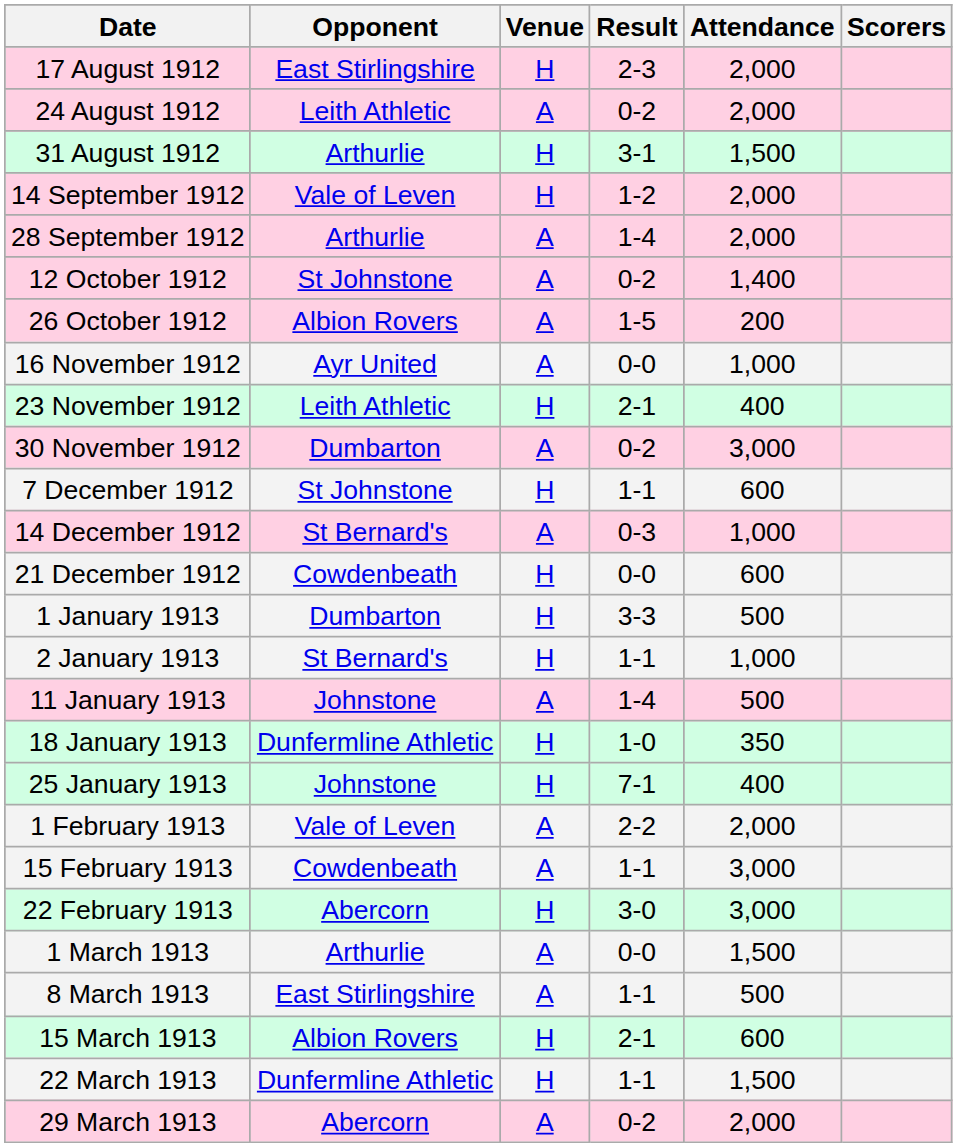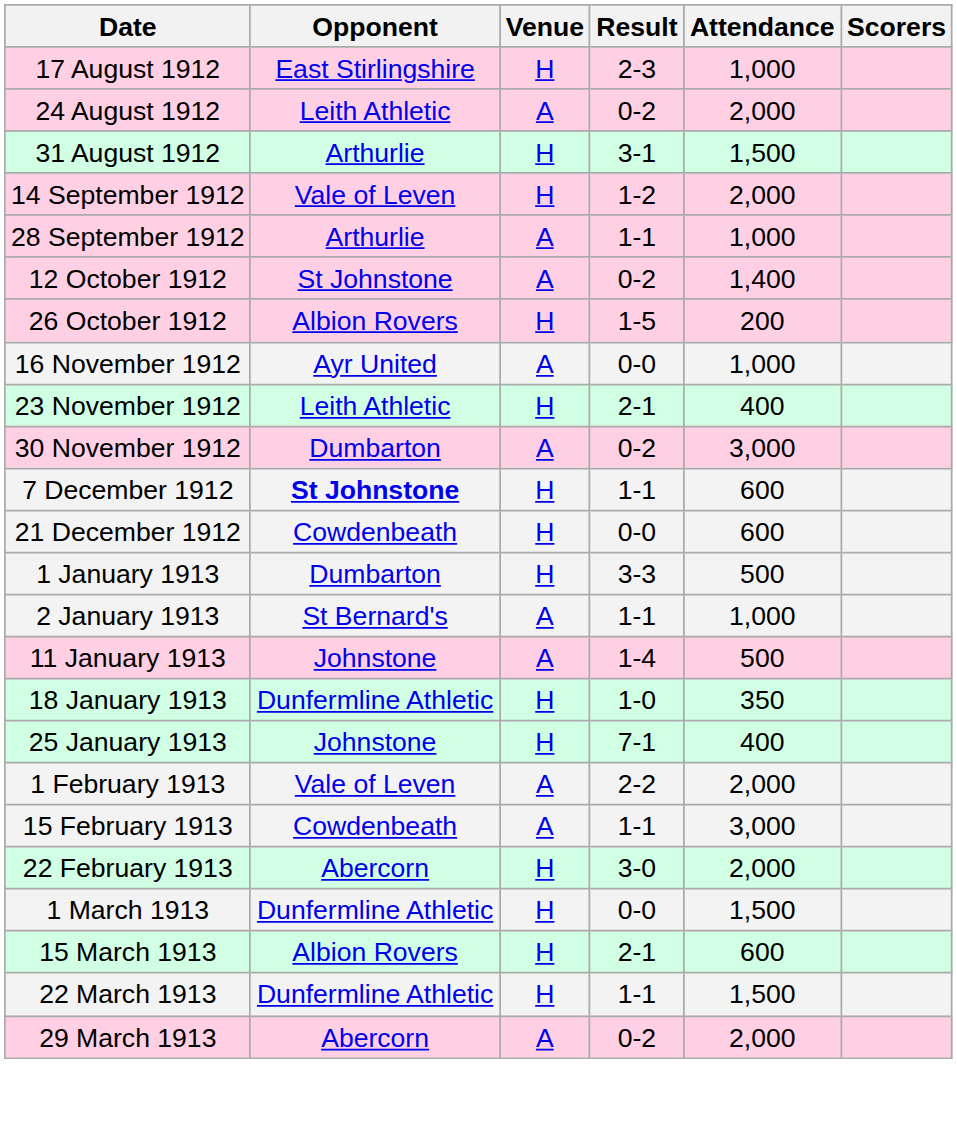17 August 1912 | Attendance: 2,000 -> 1,000
28 September 1912 | Result: 1-4 -> 1-1
28 September 1912 | Attendance: 2,000 -> 1,000
26 October 1912 | Venue: A -> H
7 December 1912 | Opponent: normal -> bold
- row: 14 December 1912 | St Bernard's | A | 0-3 | 1,000
2 January 1913 | Venue: H -> A
22 February 1913 | Attendance: 3,000 -> 2,000
1 March 1913 | Opponent: Arthurlie -> Dunfermline Athletic
1 March 1913 | Venue: A -> H
- row: 8 March 1913 | East Stirlingshire | A | 1-1 | 500
